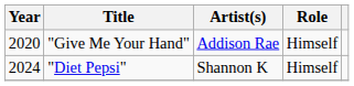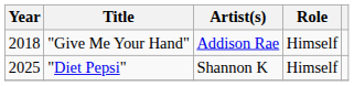"Give Me Your Hand" | Year: 2020 -> 2018
"Diet Pepsi" | Year: 2024 -> 2025
